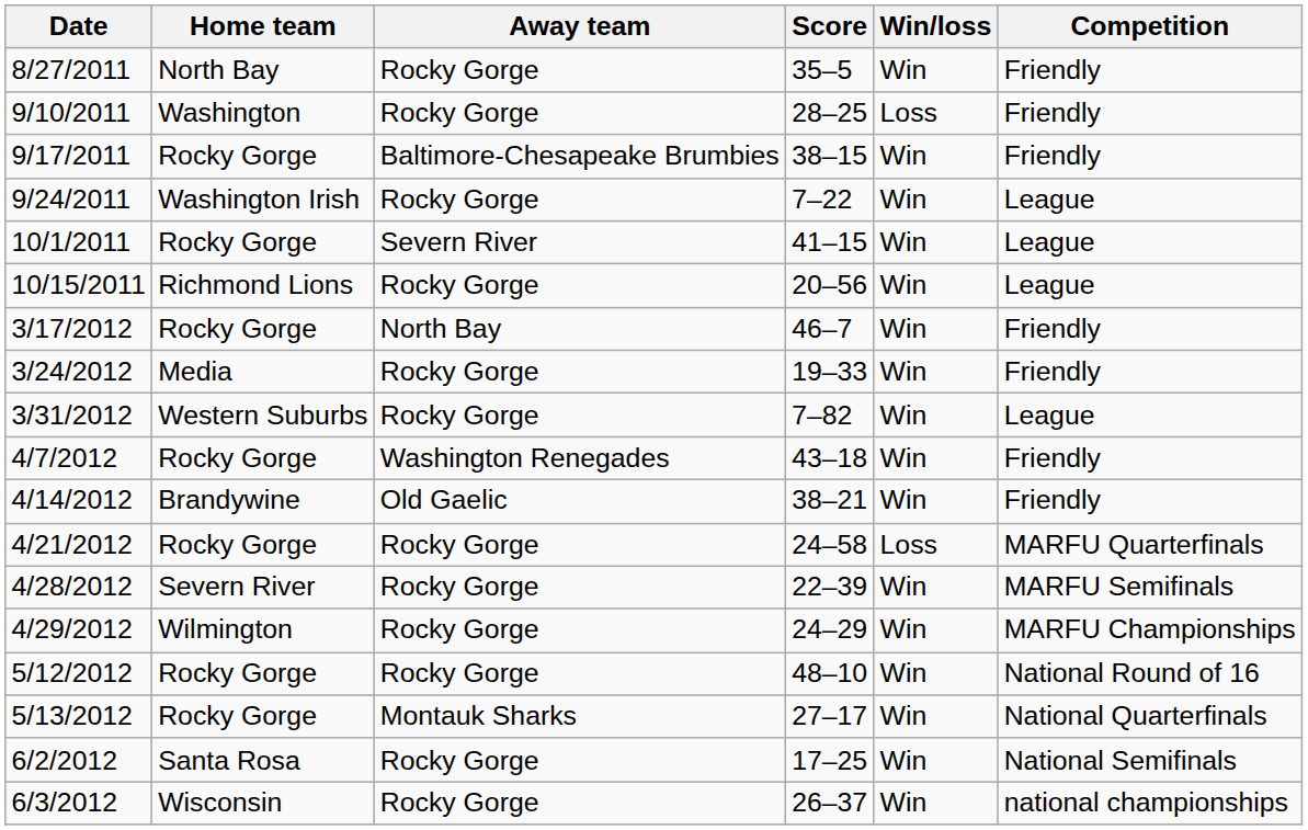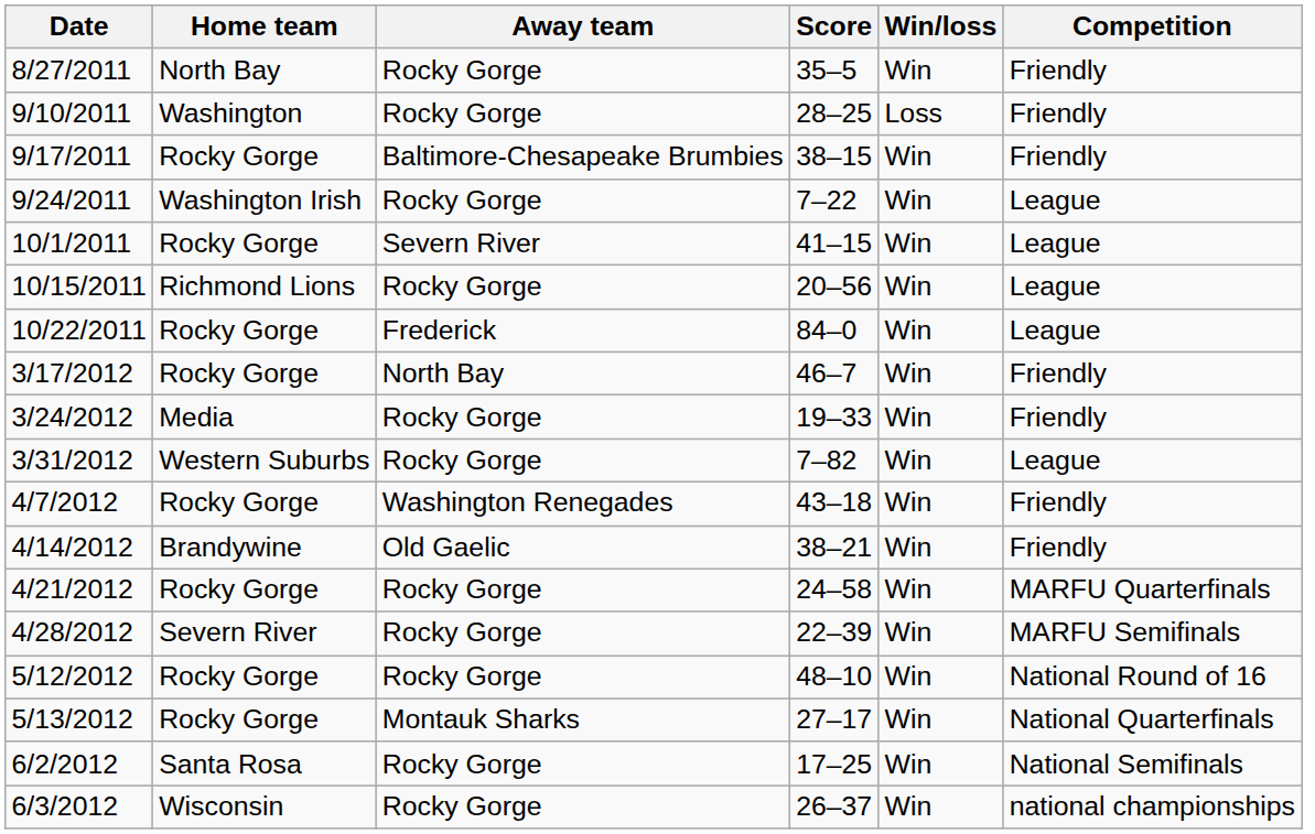+ row: 10/22/2011 | Rocky Gorge | Frederick | 84–0 | Win | League
4/21/2012 | Win/loss: Loss -> Win
- row: 4/29/2012 | Wilmington | Rocky Gorge | 24–29 | Win | MARFU Championships
